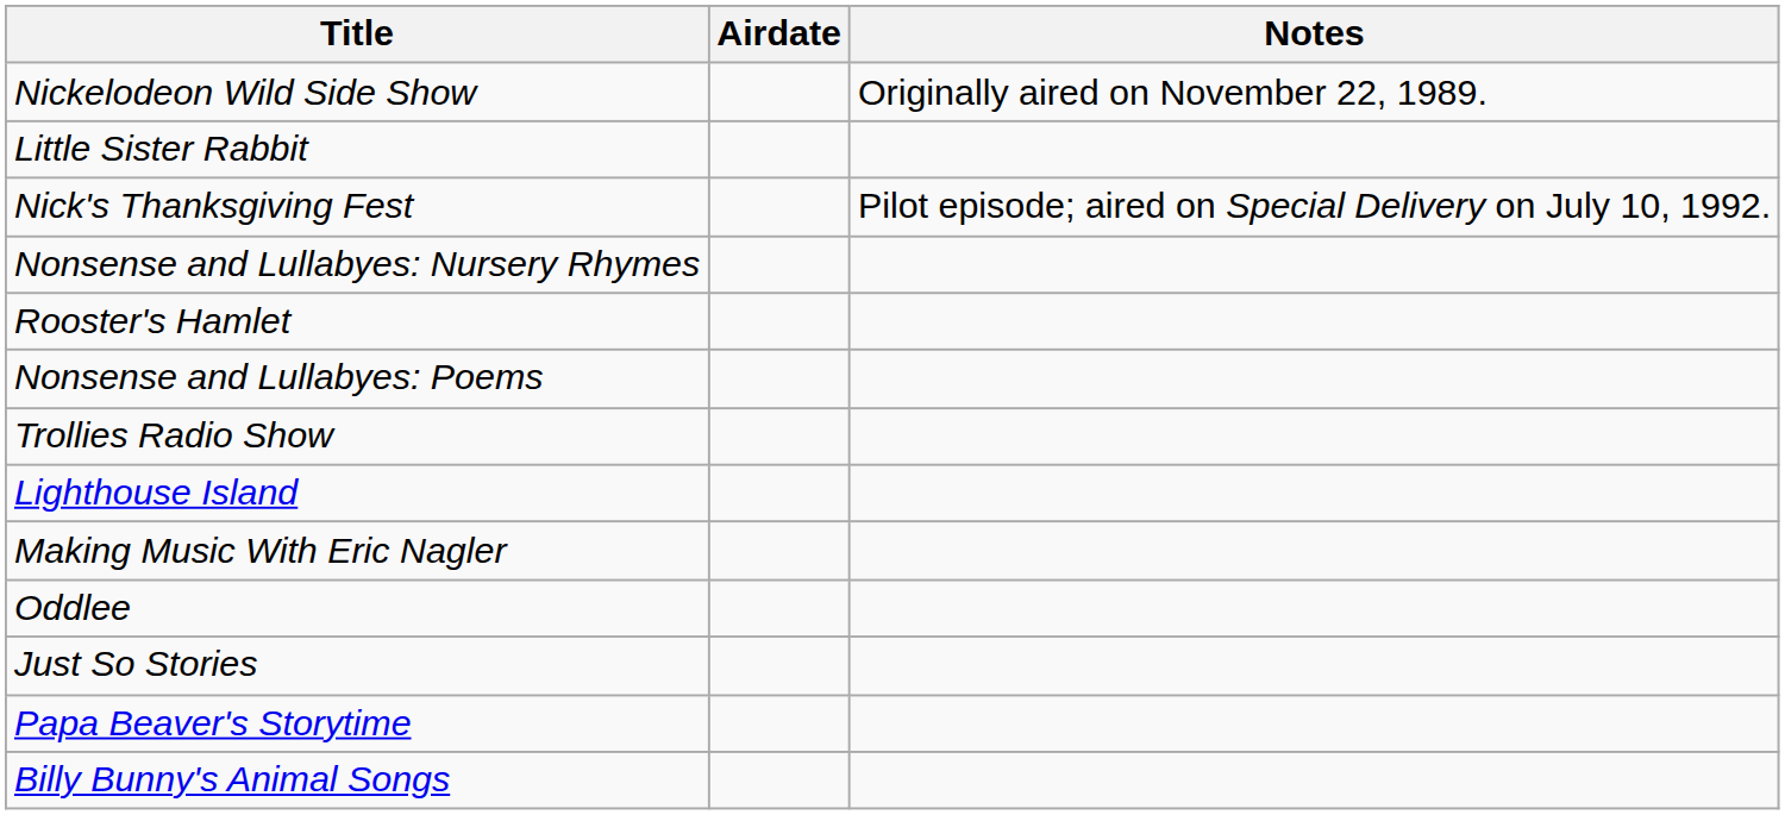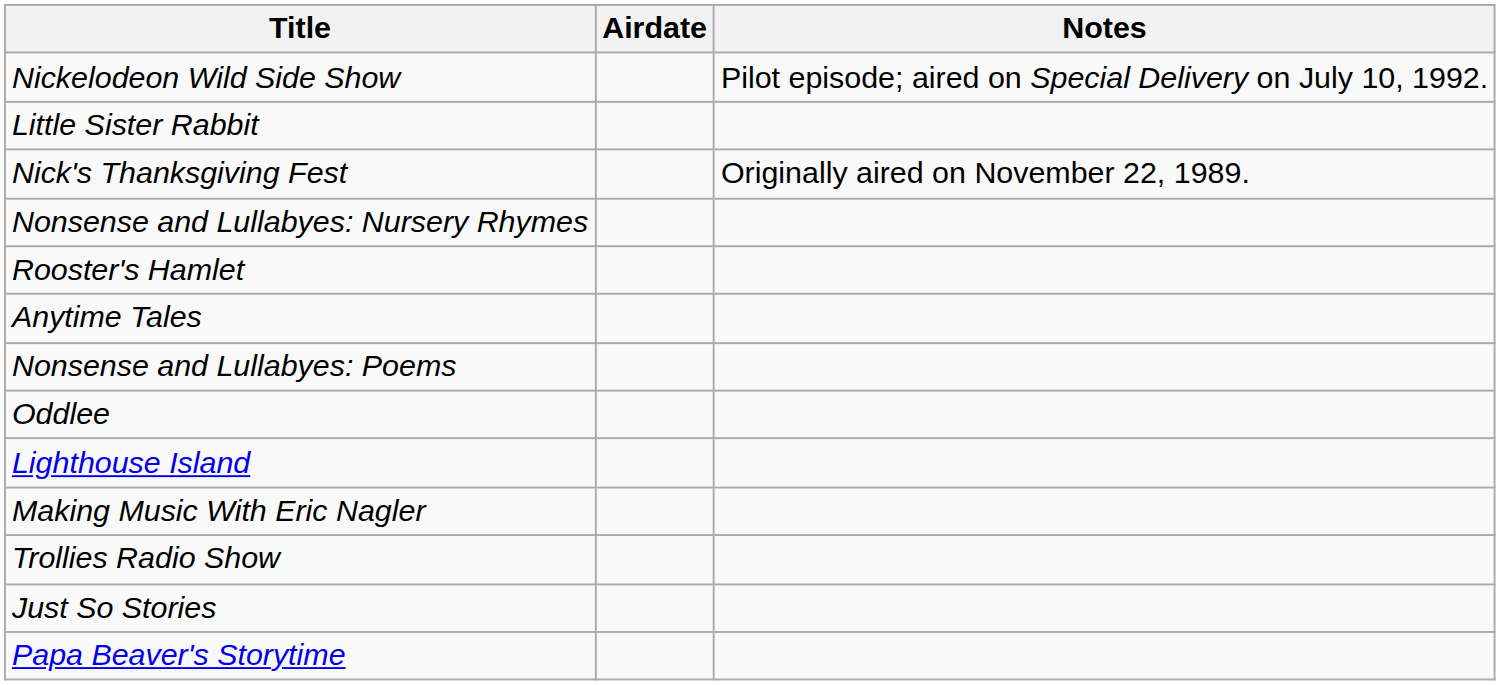Nickelodeon Wild Side Show | Notes: Originally aired on November 22, 1989. -> Pilot episode; aired on Special Delivery on July 10, 1992.
Nick's Thanksgiving Fest | Notes: Pilot episode; aired on Special Delivery on July 10, 1992. -> Originally aired on November 22, 1989.
+ row: Anytime Tales
rows swapped: Trollies Radio Show <-> Oddlee
- row: Billy Bunny's Animal Songs
